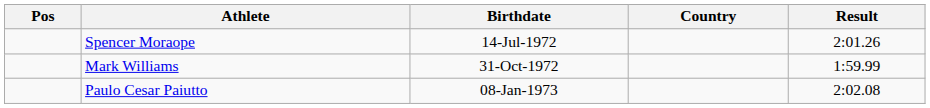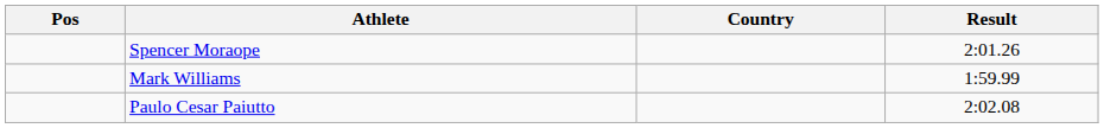- column: Birthdate | 14-Jul-1972 | 31-Oct-1972 | 08-Jan-1973
